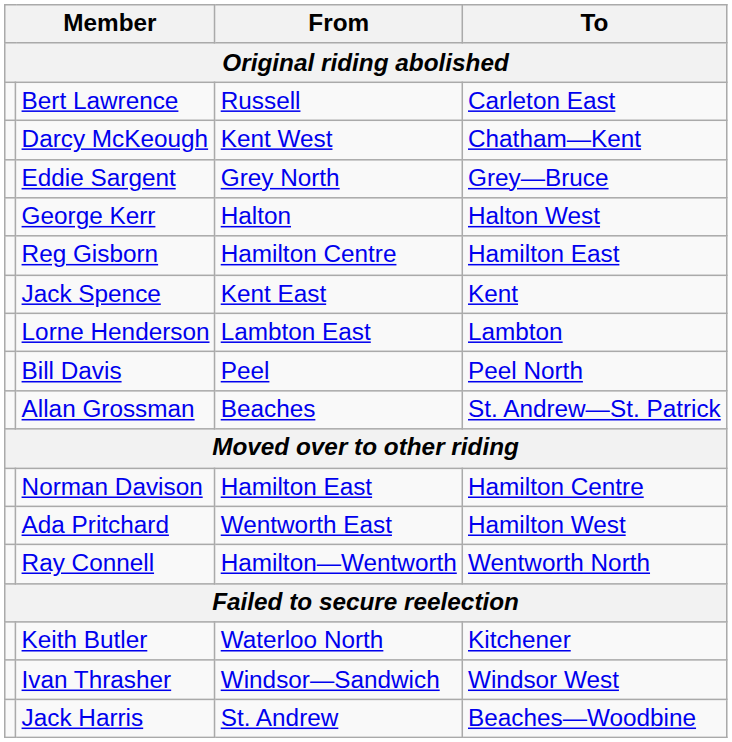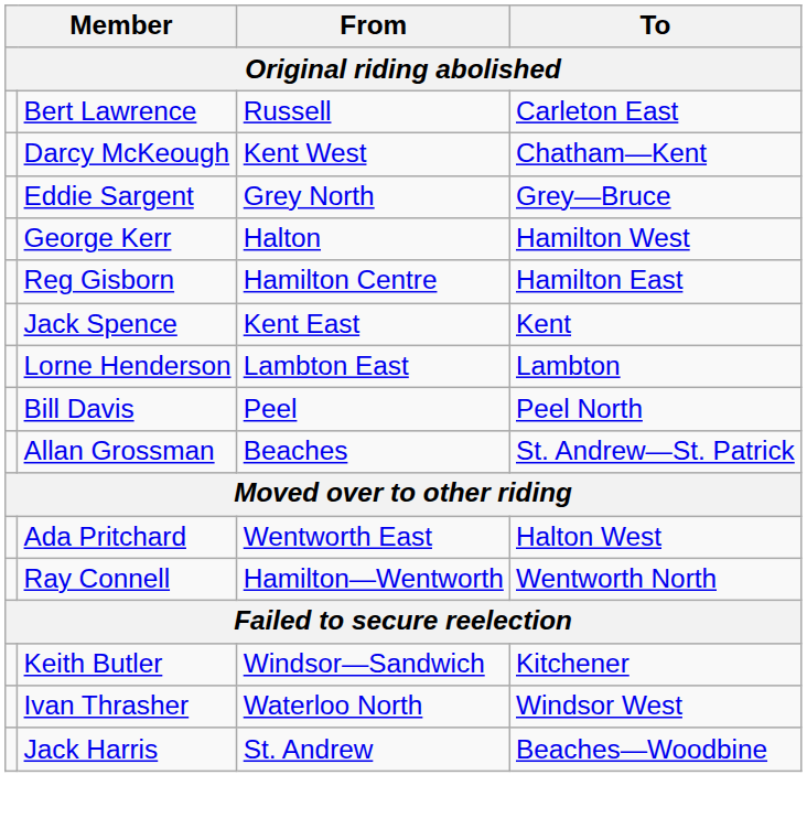George Kerr | To: Halton West -> Hamilton West
- row: Norman Davison | Hamilton East | Hamilton Centre
Ada Pritchard | To: Hamilton West -> Halton West
Keith Butler | From: Waterloo North -> Windsor—Sandwich
Ivan Thrasher | From: Windsor—Sandwich -> Waterloo North
